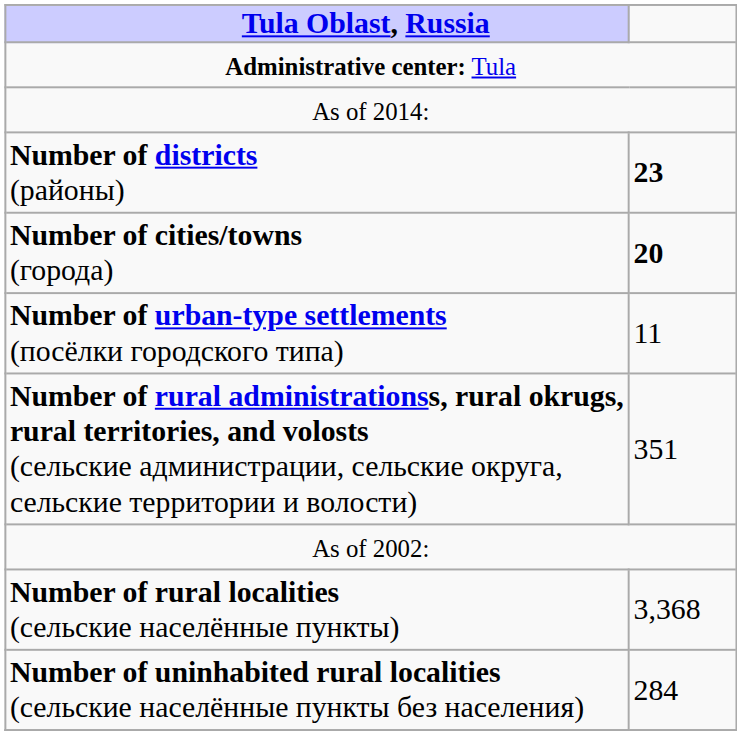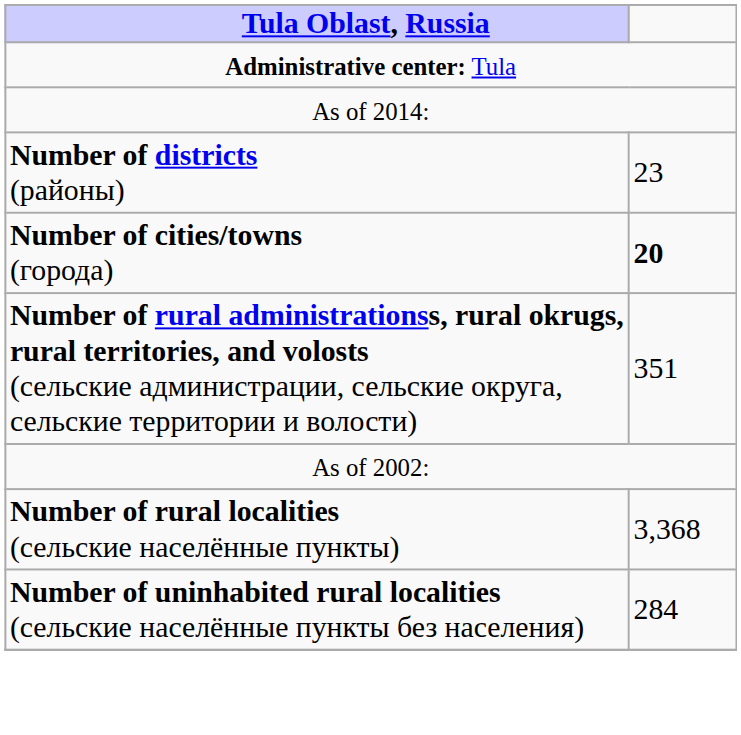Number of districts (районы) | column 2: bold -> normal
- row: Number of urban-type settlements (посёлки городского типа) | 11
